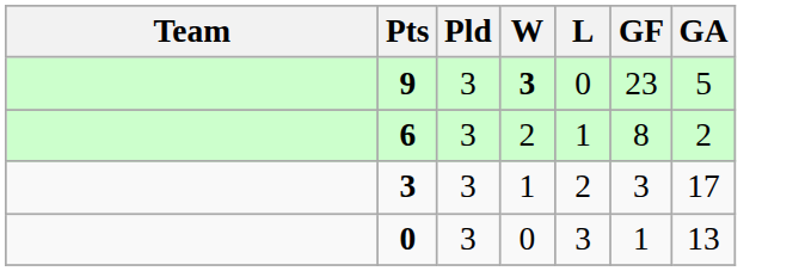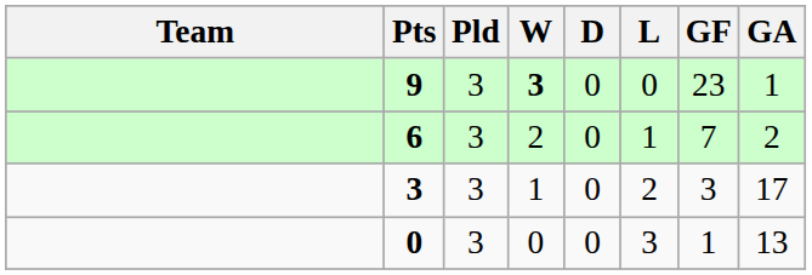+ column: D | 0 | 0 | 0 | 0
9 | GA: 5 -> 1
6 | GF: 8 -> 7
